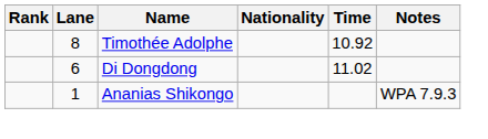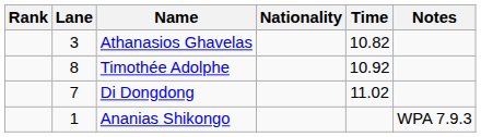+ row: 3 | Athanasios Ghavelas | 10.82
Di Dongdong | Lane: 6 -> 7
